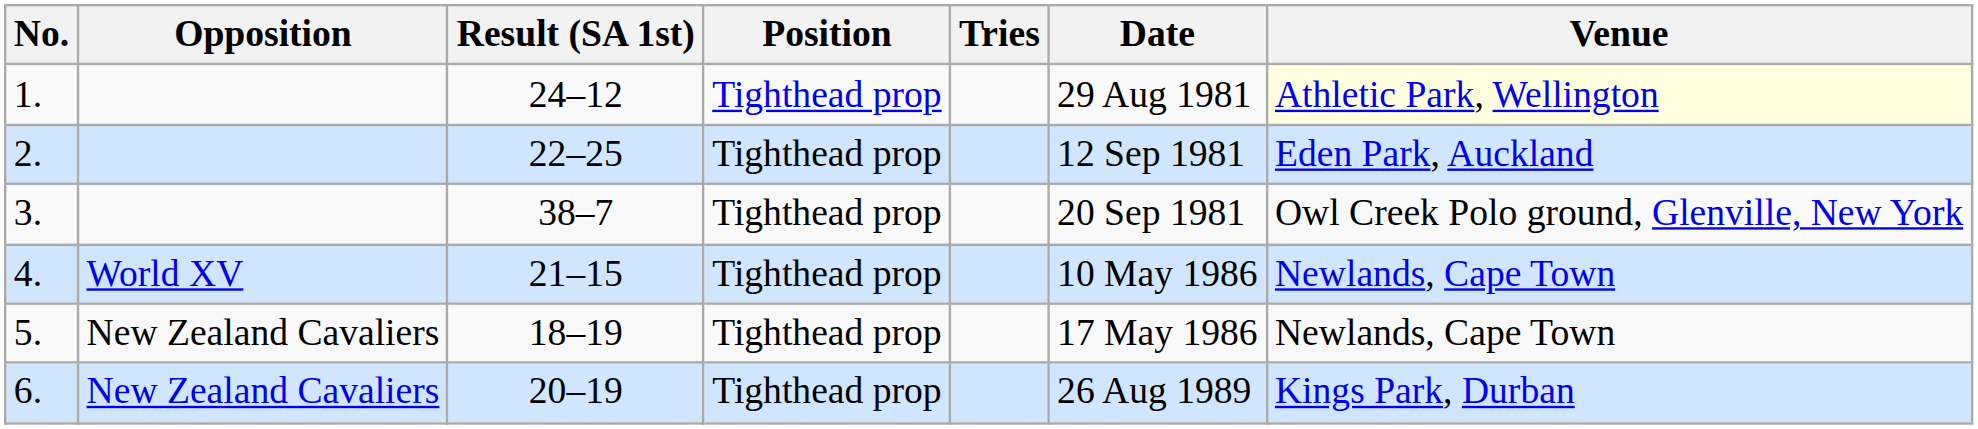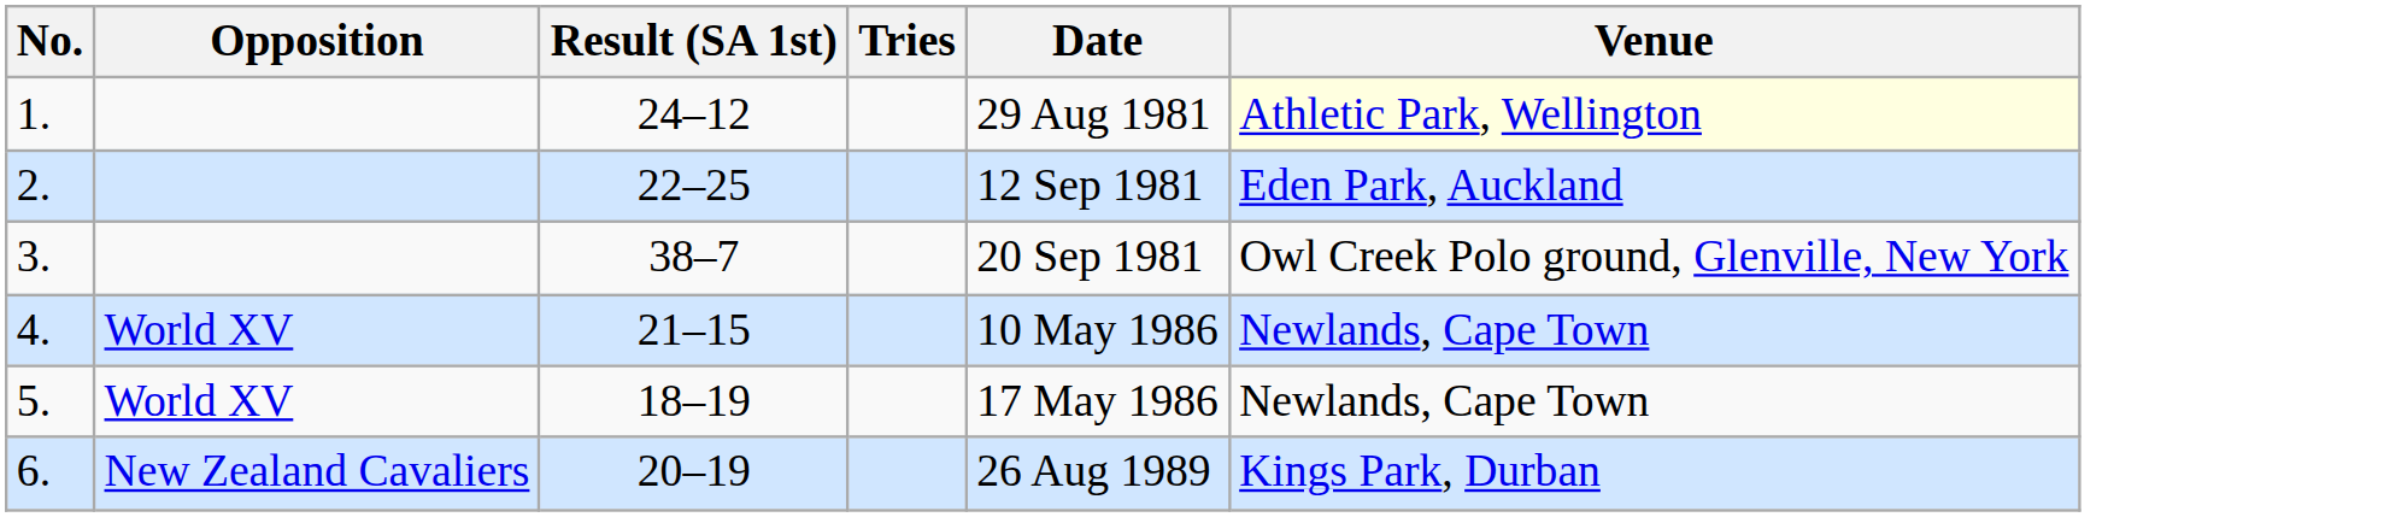- column: Position | Tighthead prop | Tighthead prop | Tighthead prop | Tighthead prop | Tighthead prop | Tighthead prop
5. | Opposition: New Zealand Cavaliers -> World XV
